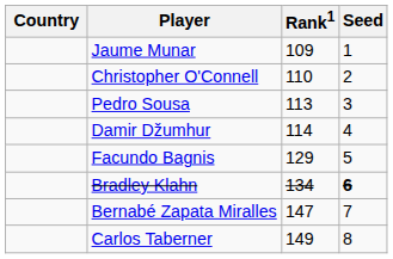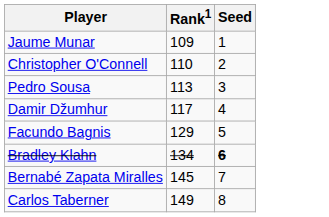- column: Country
Damir Džumhur | Rank1: 114 -> 117
Bernabé Zapata Miralles | Rank1: 147 -> 145
